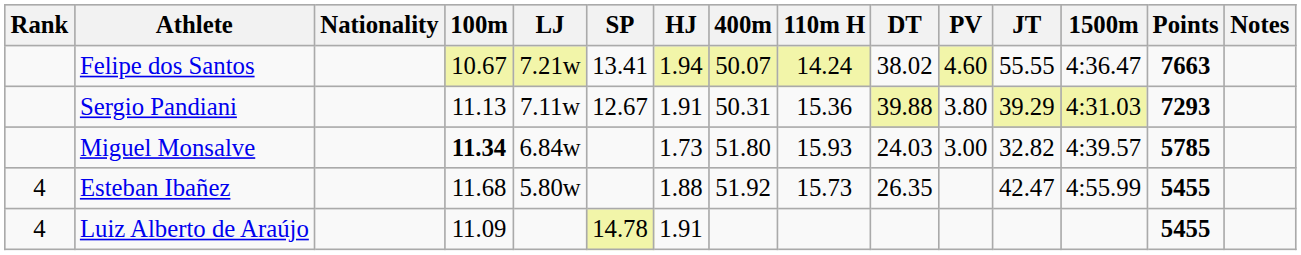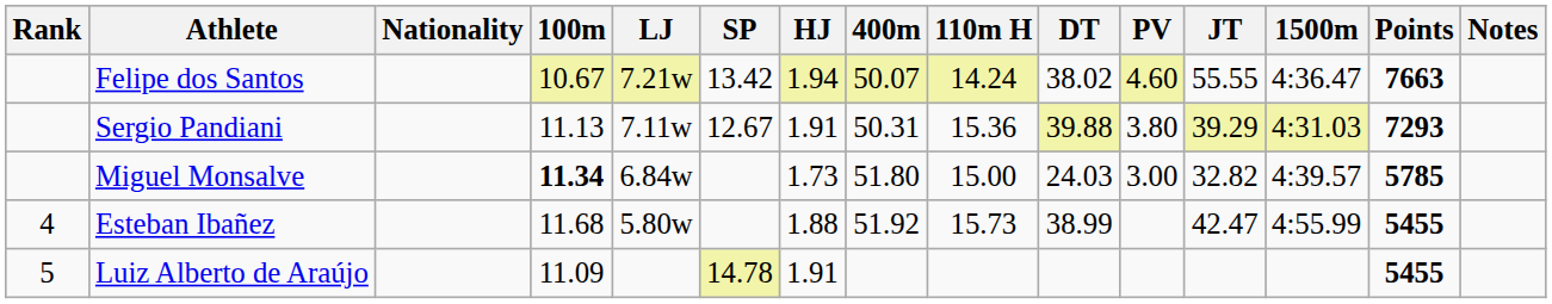Felipe dos Santos | SP: 13.41 -> 13.42
Miguel Monsalve | 110m H: 15.93 -> 15.00
Esteban Ibañez | DT: 26.35 -> 38.99
Luiz Alberto de Araújo | Rank: 4 -> 5
